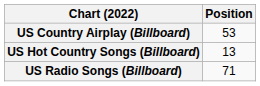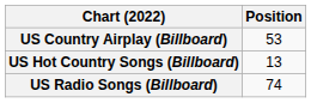US Radio Songs (Billboard) | Position: 71 -> 74
